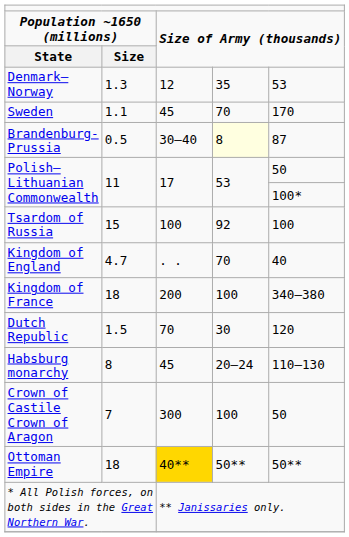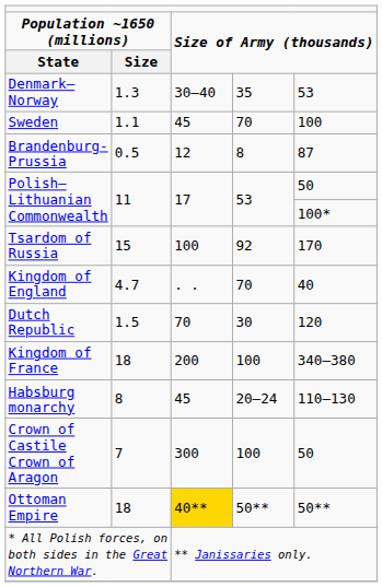Denmark–Norway | column 3: 12 -> 30–40
Sweden | column 5: 170 -> 100
Brandenburg-Prussia | column 3: 30–40 -> 12
Brandenburg-Prussia | column 4: lightyellow background -> no background
Tsardom of Russia | column 5: 100 -> 170
rows swapped: Dutch Republic <-> Kingdom of France
